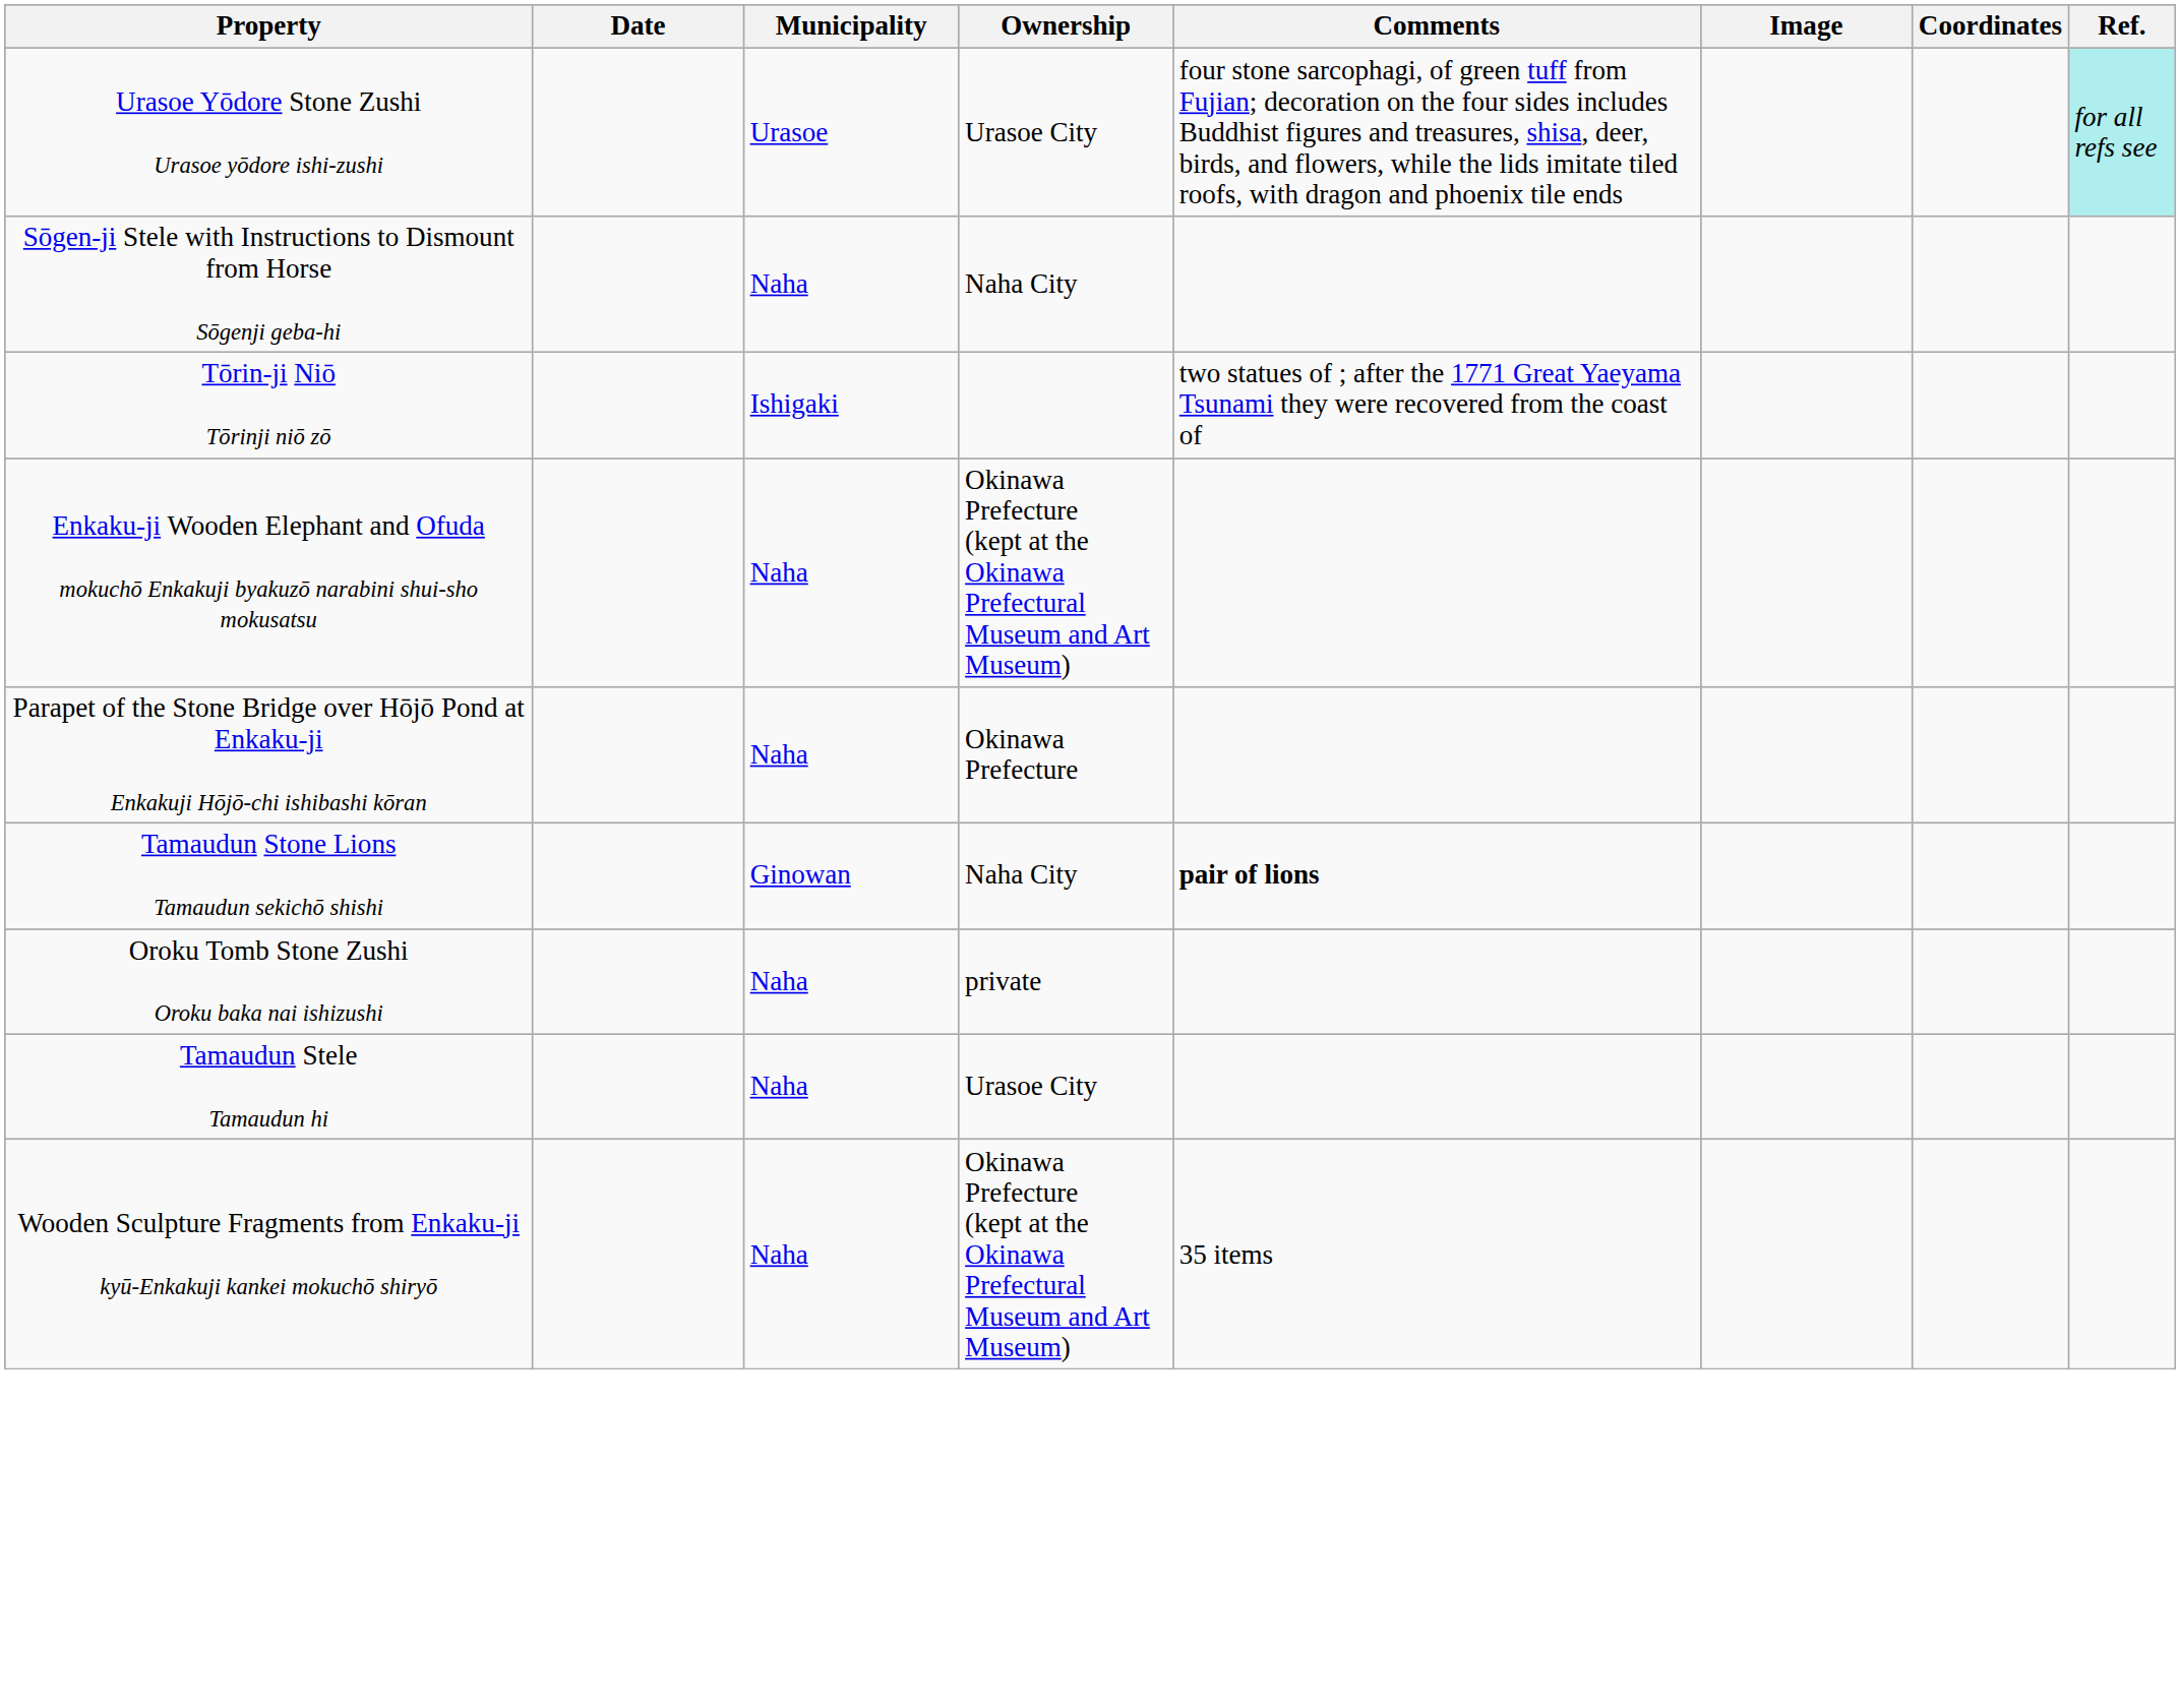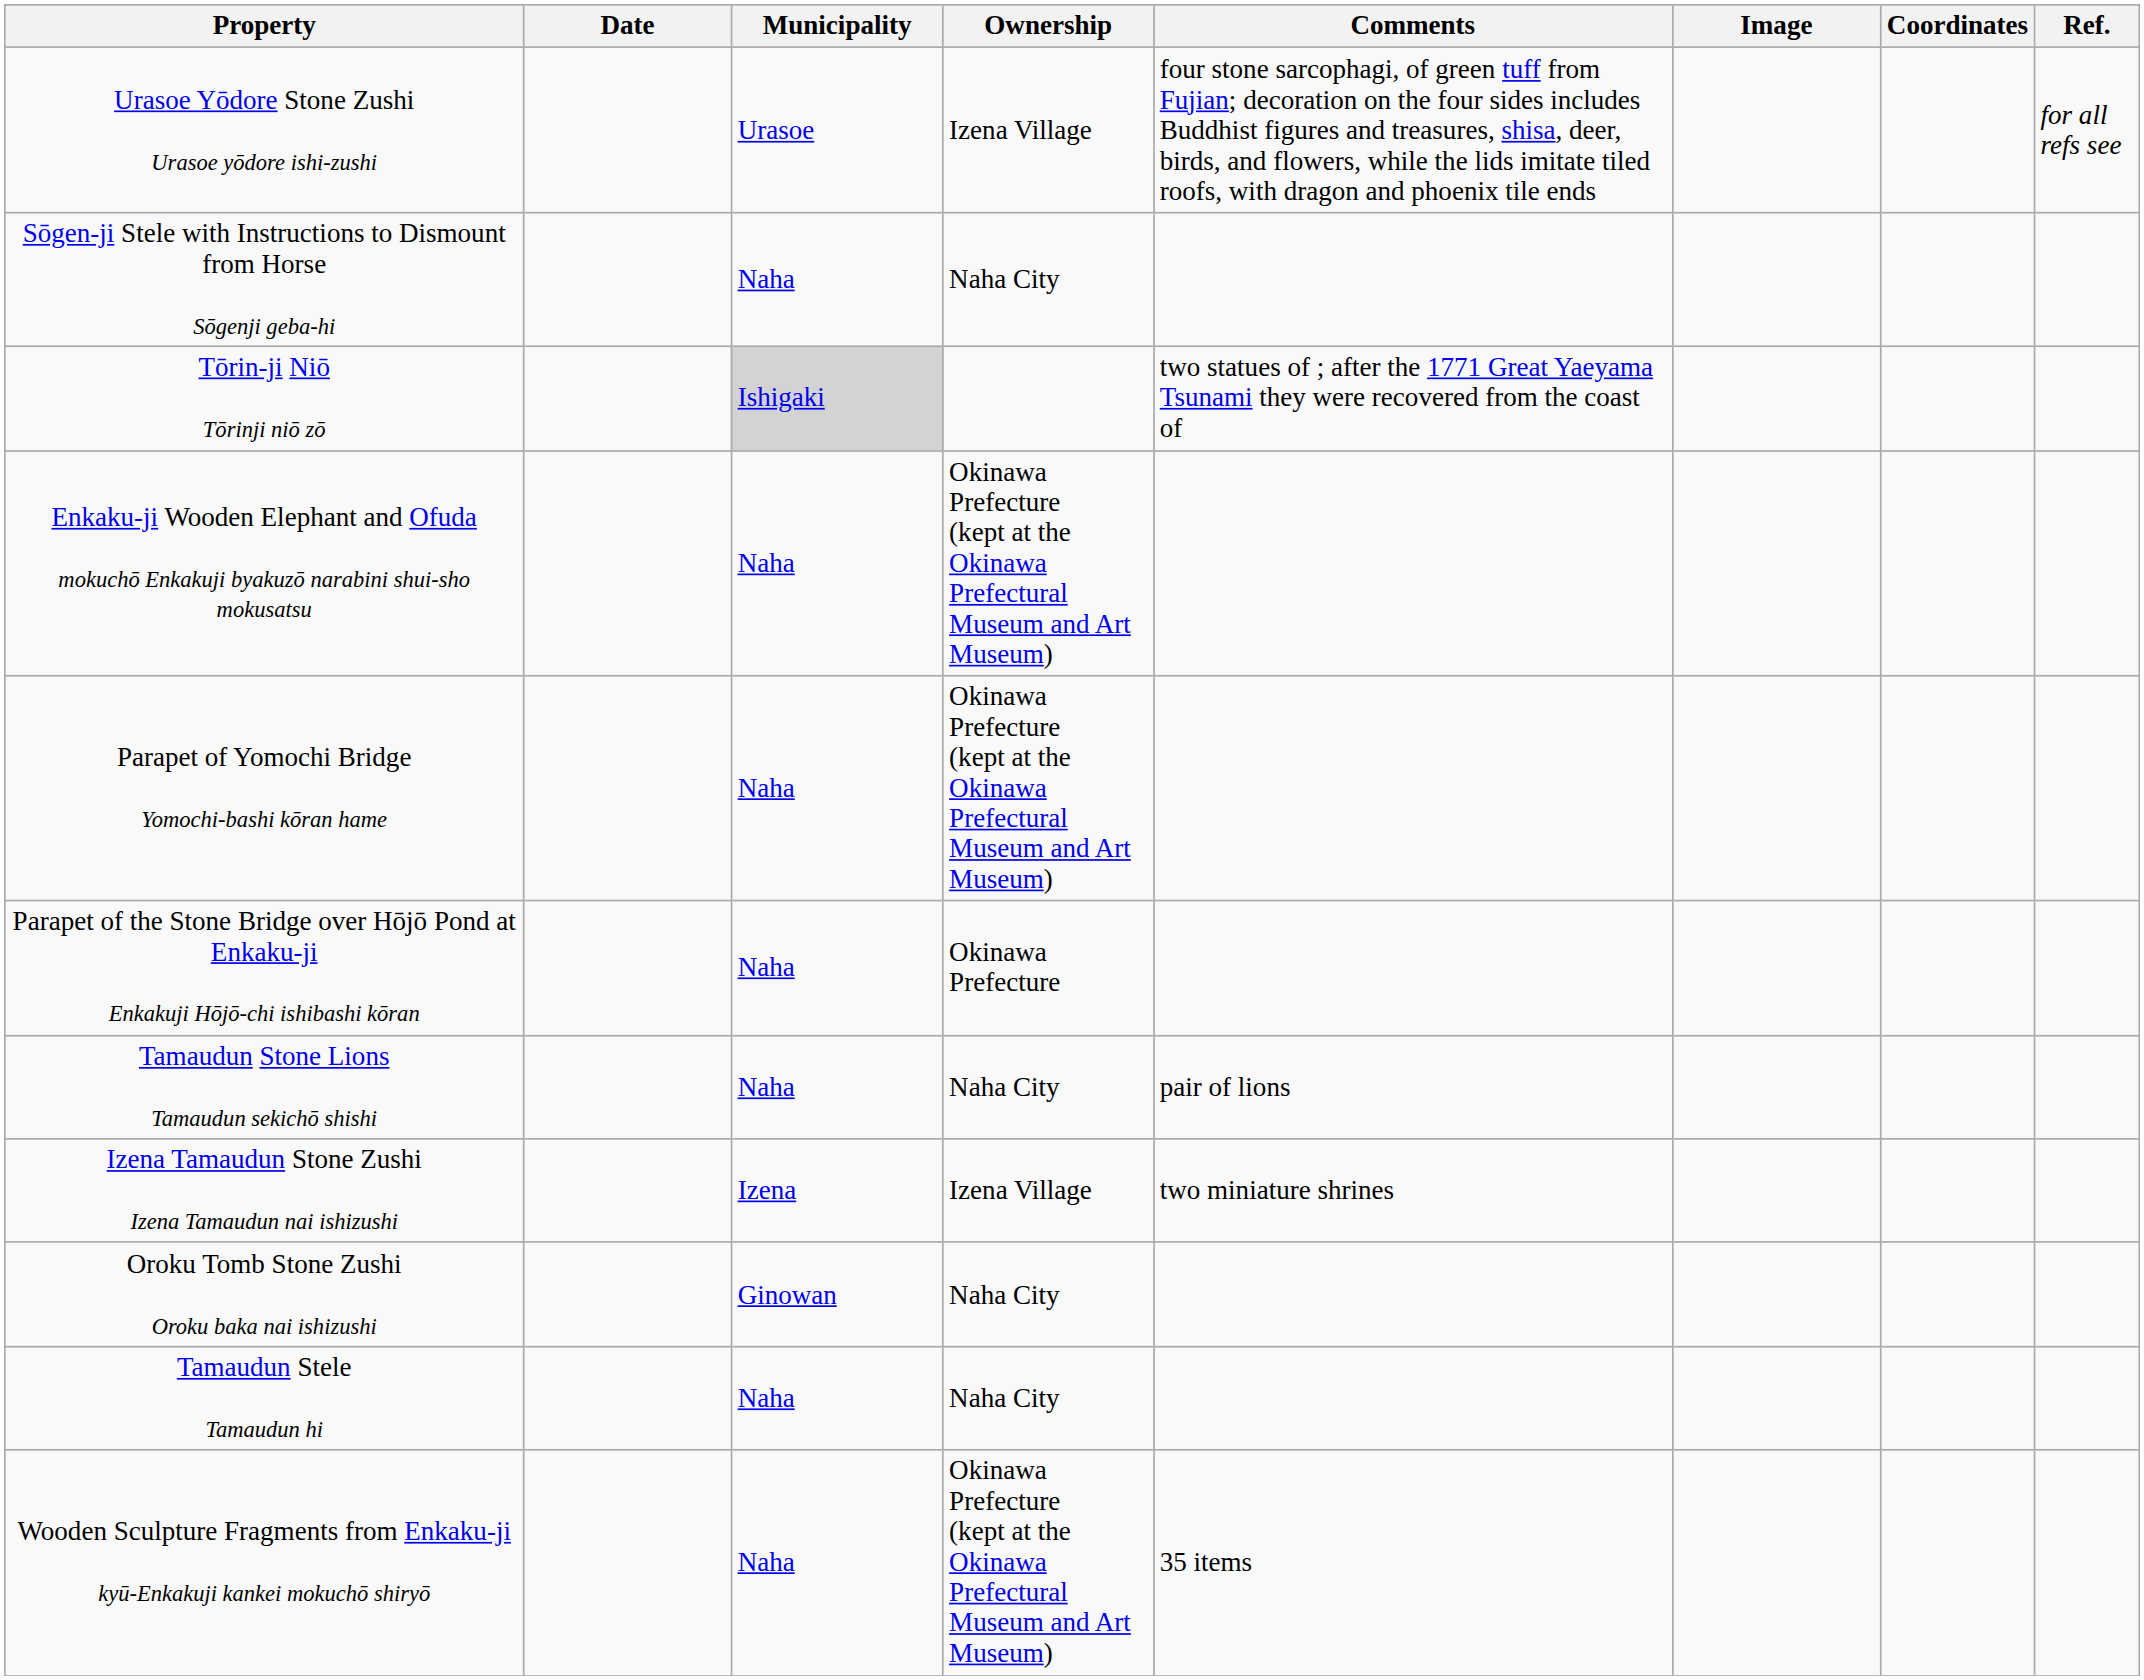Urasoe Yōdore Stone Zushi Urasoe yōdore ishi-zushi | Ownership: Urasoe City -> Izena Village
Urasoe Yōdore Stone Zushi Urasoe yōdore ishi-zushi | Ref.: paleturquoise background -> no background
Tōrin-ji Niō Tōrinji niō zō | Municipality: no background -> lightgrey background
+ row: Parapet of Yomochi Bridge Yomochi-bashi kōran hame | Naha | Okinawa Prefecture (kept at the Okinawa Prefectural Museum and Art Museum)
Tamaudun Stone Lions Tamaudun sekichō shishi | Municipality: Ginowan -> Naha
Tamaudun Stone Lions Tamaudun sekichō shishi | Comments: bold -> normal
+ row: Izena Tamaudun Stone Zushi Izena Tamaudun nai ishizushi | Izena | Izena Village | two miniature shrines
Oroku Tomb Stone Zushi Oroku baka nai ishizushi | Municipality: Naha -> Ginowan
Oroku Tomb Stone Zushi Oroku baka nai ishizushi | Ownership: private -> Naha City
Tamaudun Stele Tamaudun hi | Ownership: Urasoe City -> Naha City
